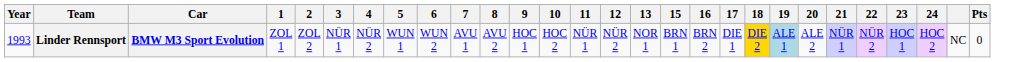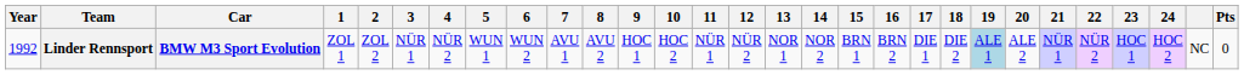+ column: 14 | NOR 2
Linder Rennsport | Year: 1993 -> 1992
Linder Rennsport | 18: gold background -> no background
